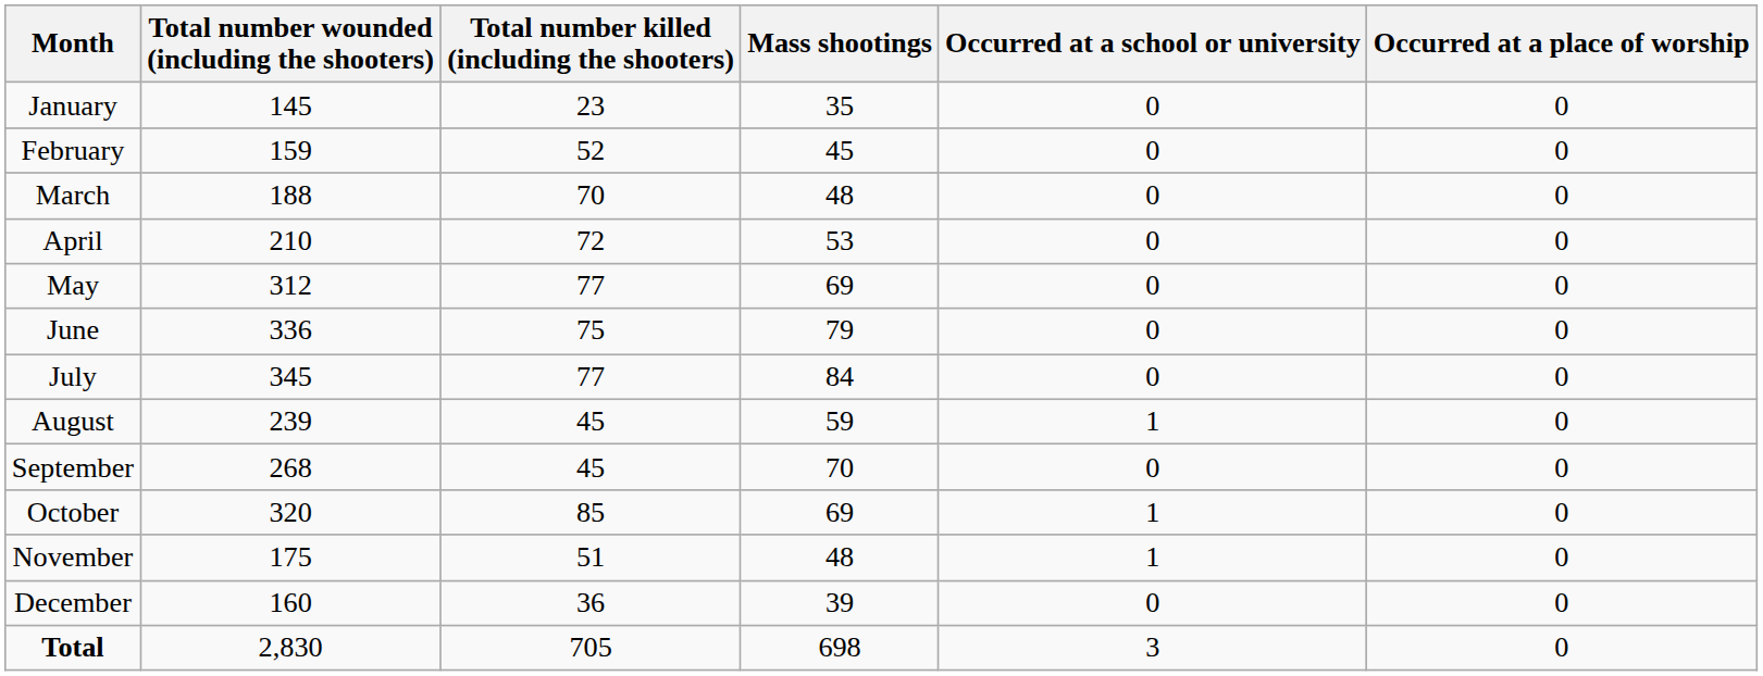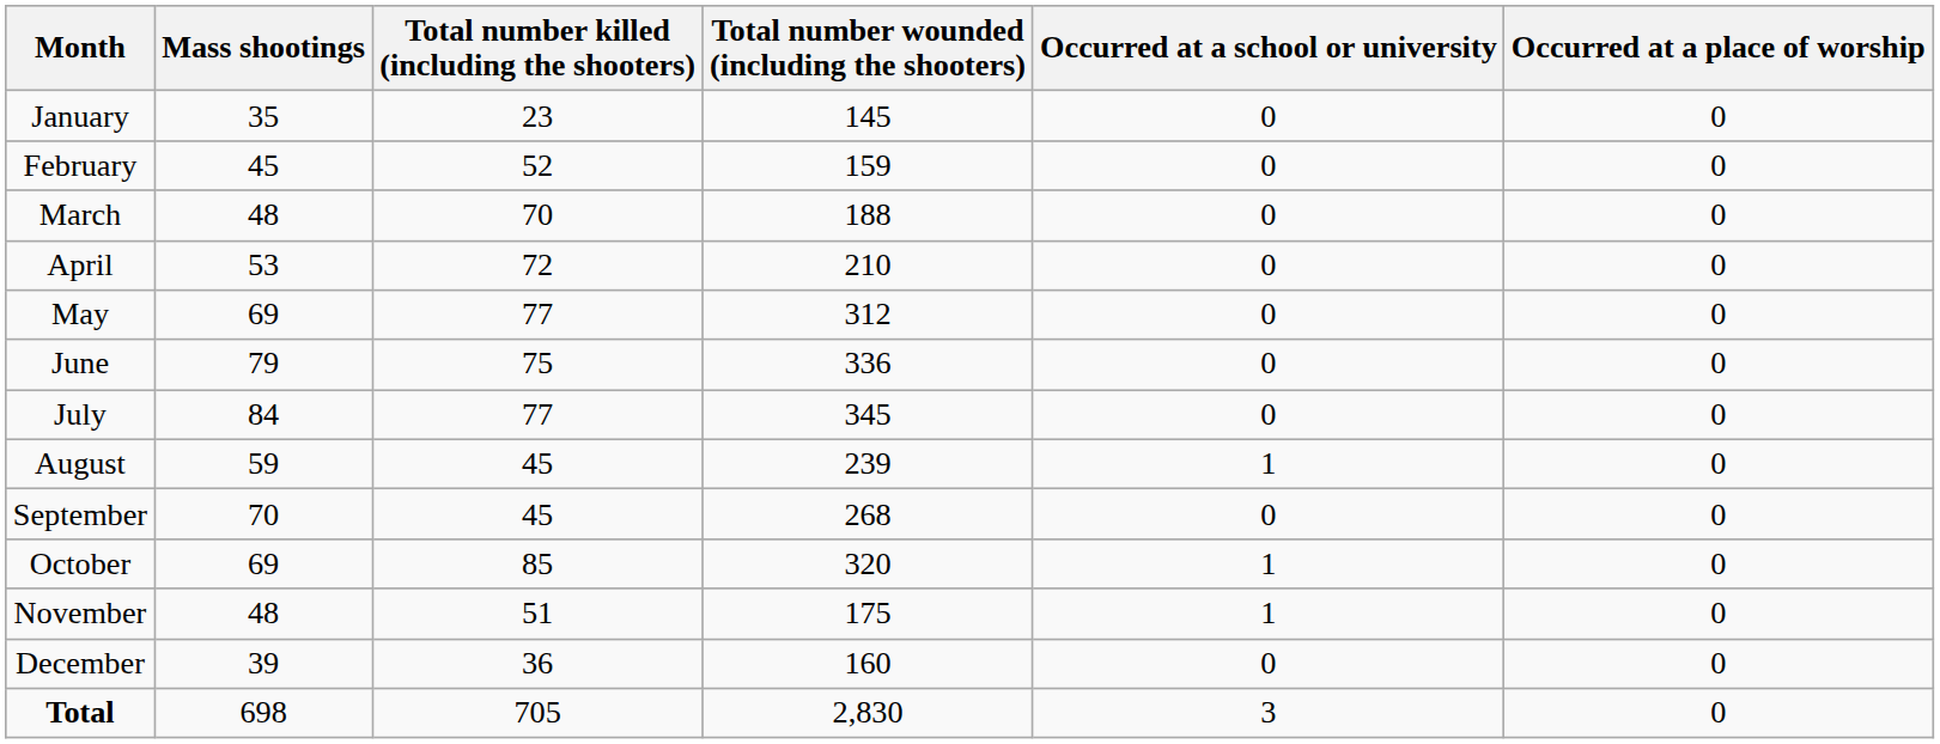columns swapped: Mass shootings <-> Total number wounded (including the shooters)
